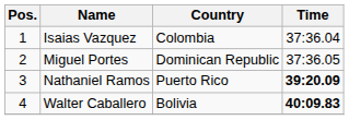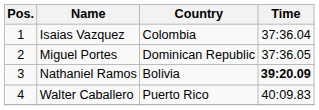Nathaniel Ramos | Country: Puerto Rico -> Bolivia
Walter Caballero | Country: Bolivia -> Puerto Rico
Walter Caballero | Time: bold -> normal
